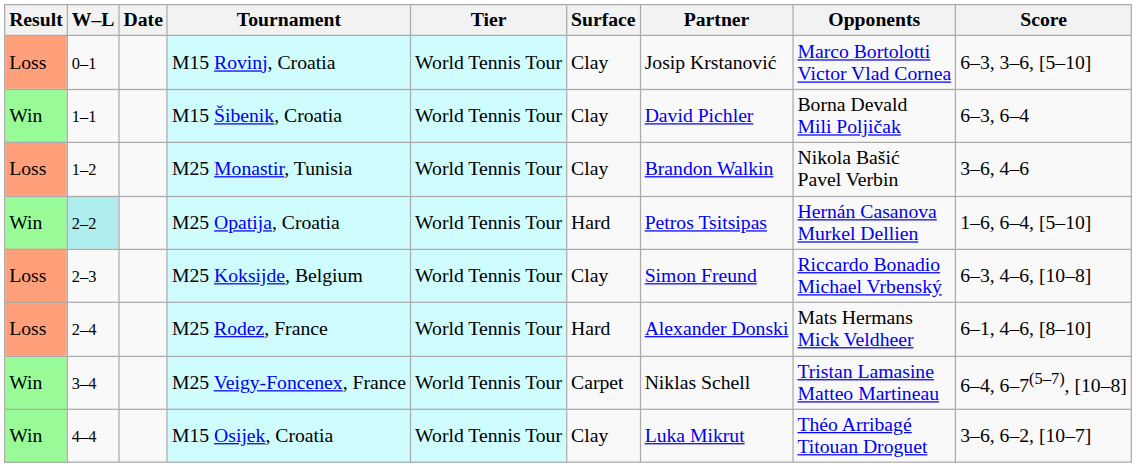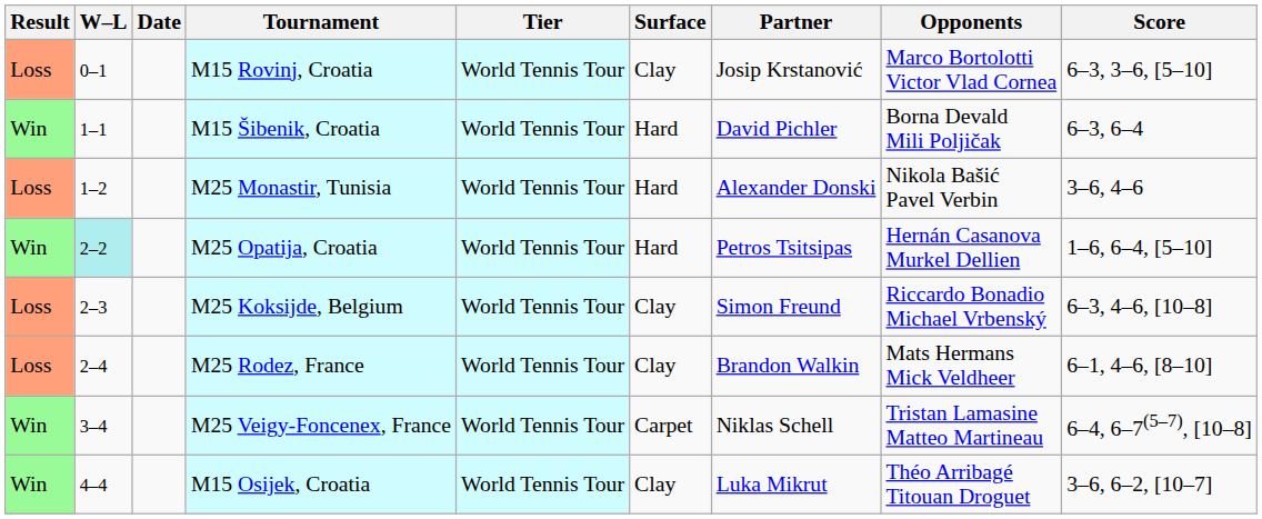M15 Šibenik, Croatia | Surface: Clay -> Hard
M25 Monastir, Tunisia | Surface: Clay -> Hard
M25 Monastir, Tunisia | Partner: Brandon Walkin -> Alexander Donski
M25 Rodez, France | Surface: Hard -> Clay
M25 Rodez, France | Partner: Alexander Donski -> Brandon Walkin
